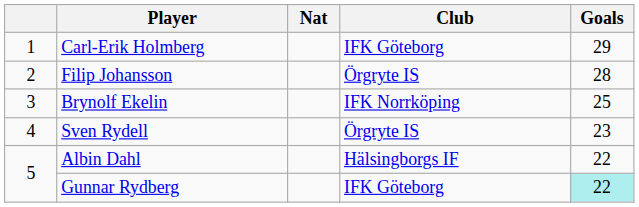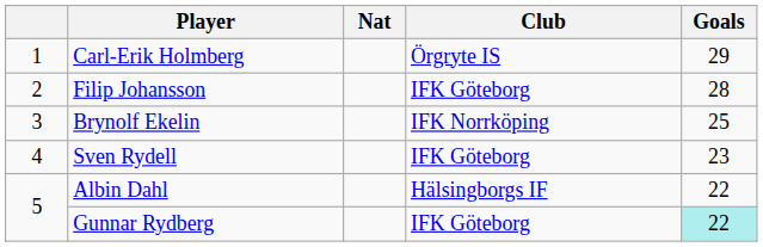Carl-Erik Holmberg | Club: IFK Göteborg -> Örgryte IS
Filip Johansson | Club: Örgryte IS -> IFK Göteborg
Sven Rydell | Club: Örgryte IS -> IFK Göteborg
